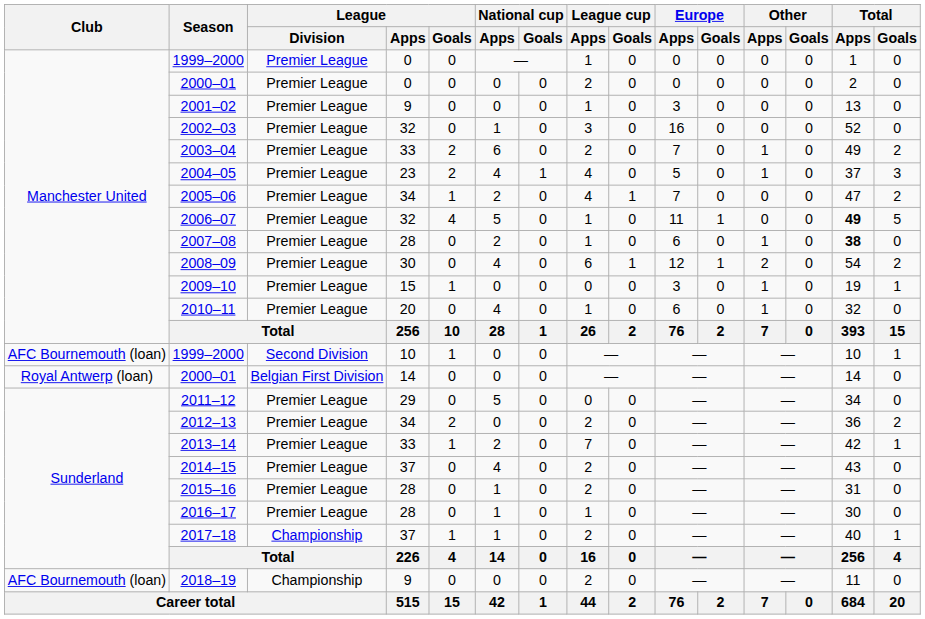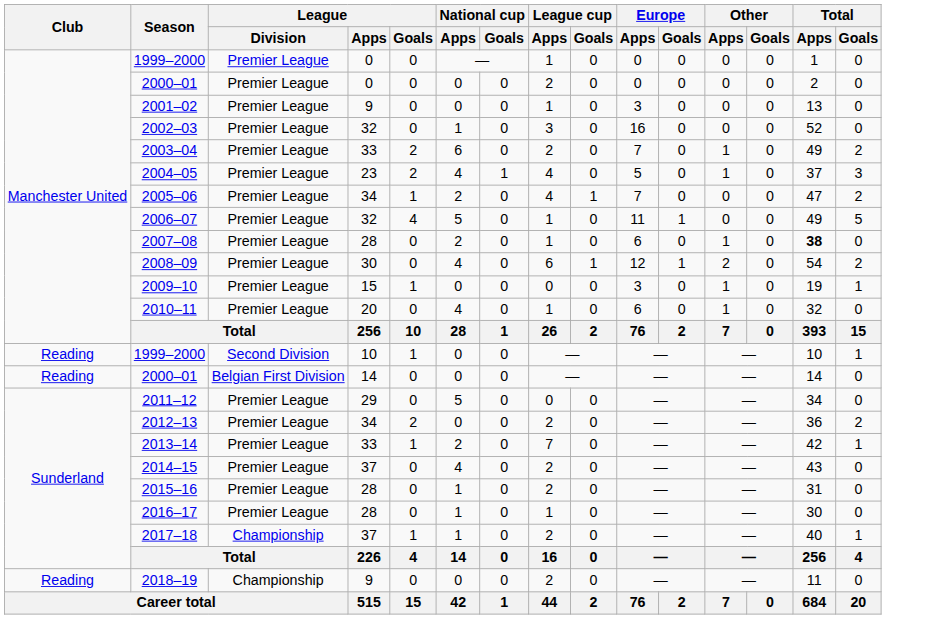2006–07 | Total / Apps: bold -> normal
1999–2000 / 10 | Club: AFC Bournemouth (loan) -> Reading
2000–01 / 14 | Club: Royal Antwerp (loan) -> Reading
2018–19 | Club: AFC Bournemouth (loan) -> Reading
